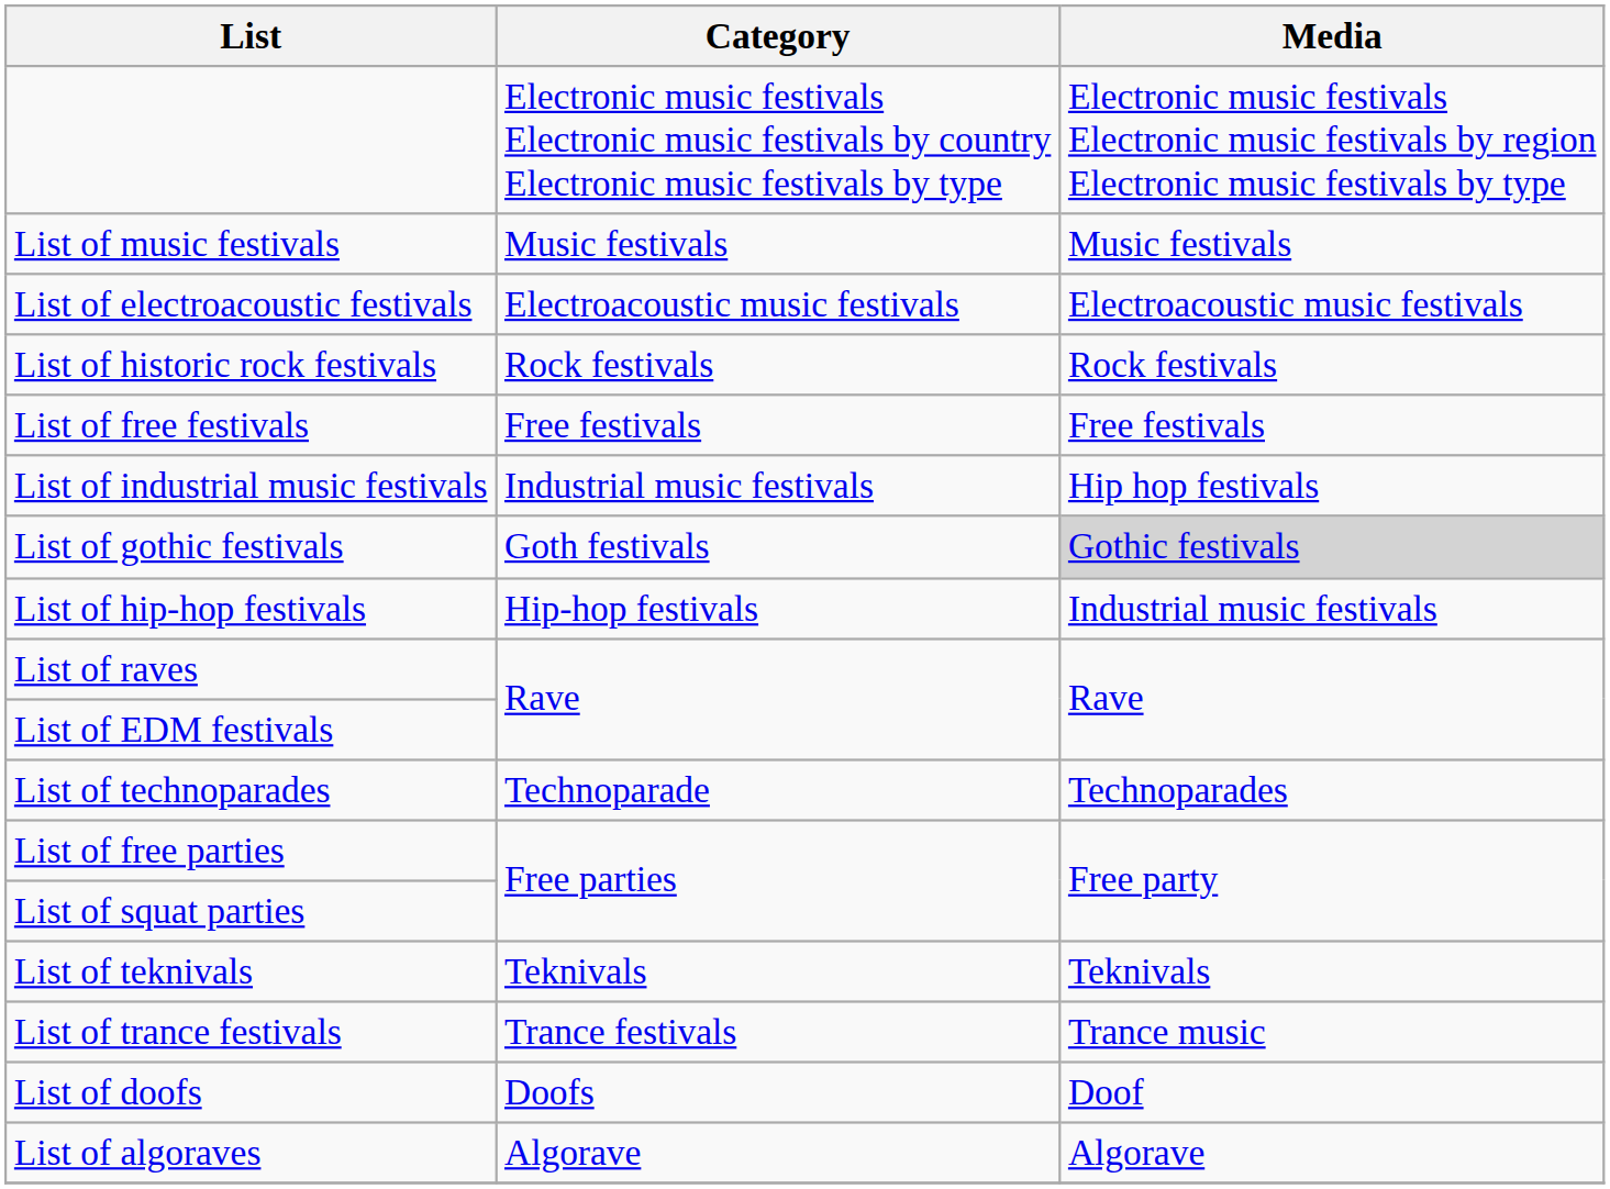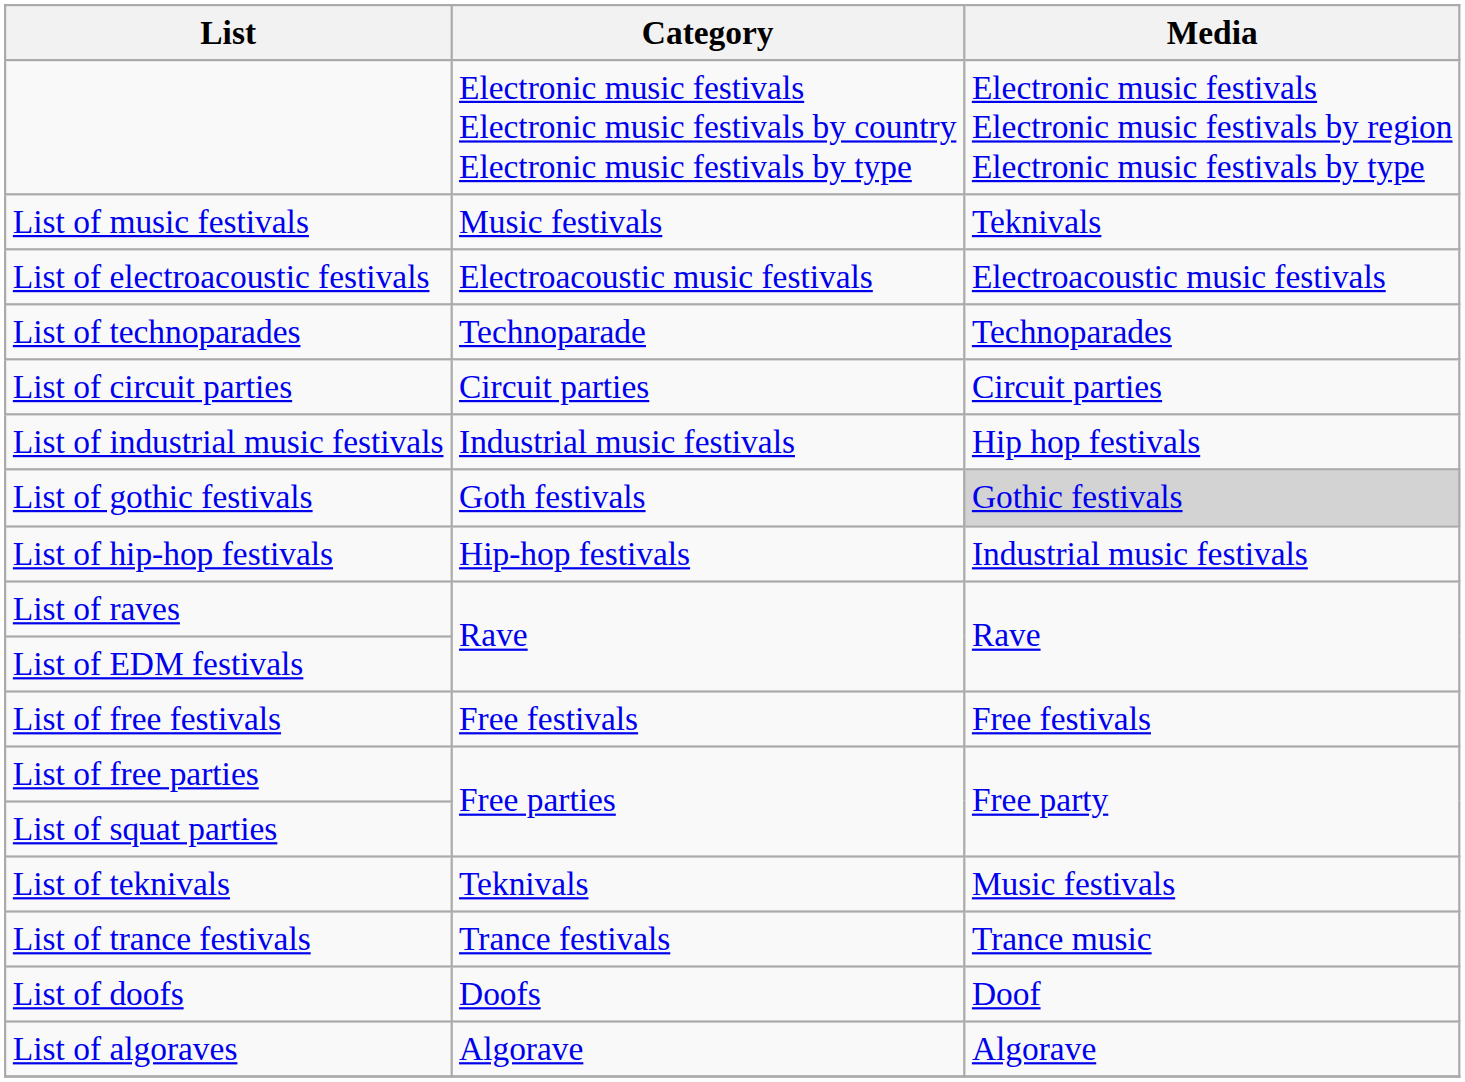List of music festivals | Media: Music festivals -> Teknivals
- row: List of historic rock festivals | Rock festivals | Rock festivals
rows swapped: List of free festivals <-> List of technoparades
+ row: List of circuit parties | Circuit parties | Circuit parties
List of teknivals | Media: Teknivals -> Music festivals
